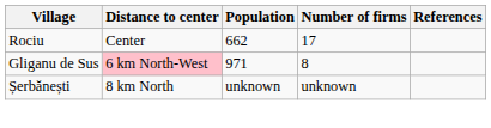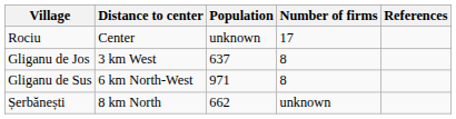Rociu | Population: 662 -> unknown
+ row: Gliganu de Jos | 3 km West | 637 | 8
Gliganu de Sus | Distance to center: pink background -> no background
Șerbănești | Population: unknown -> 662
